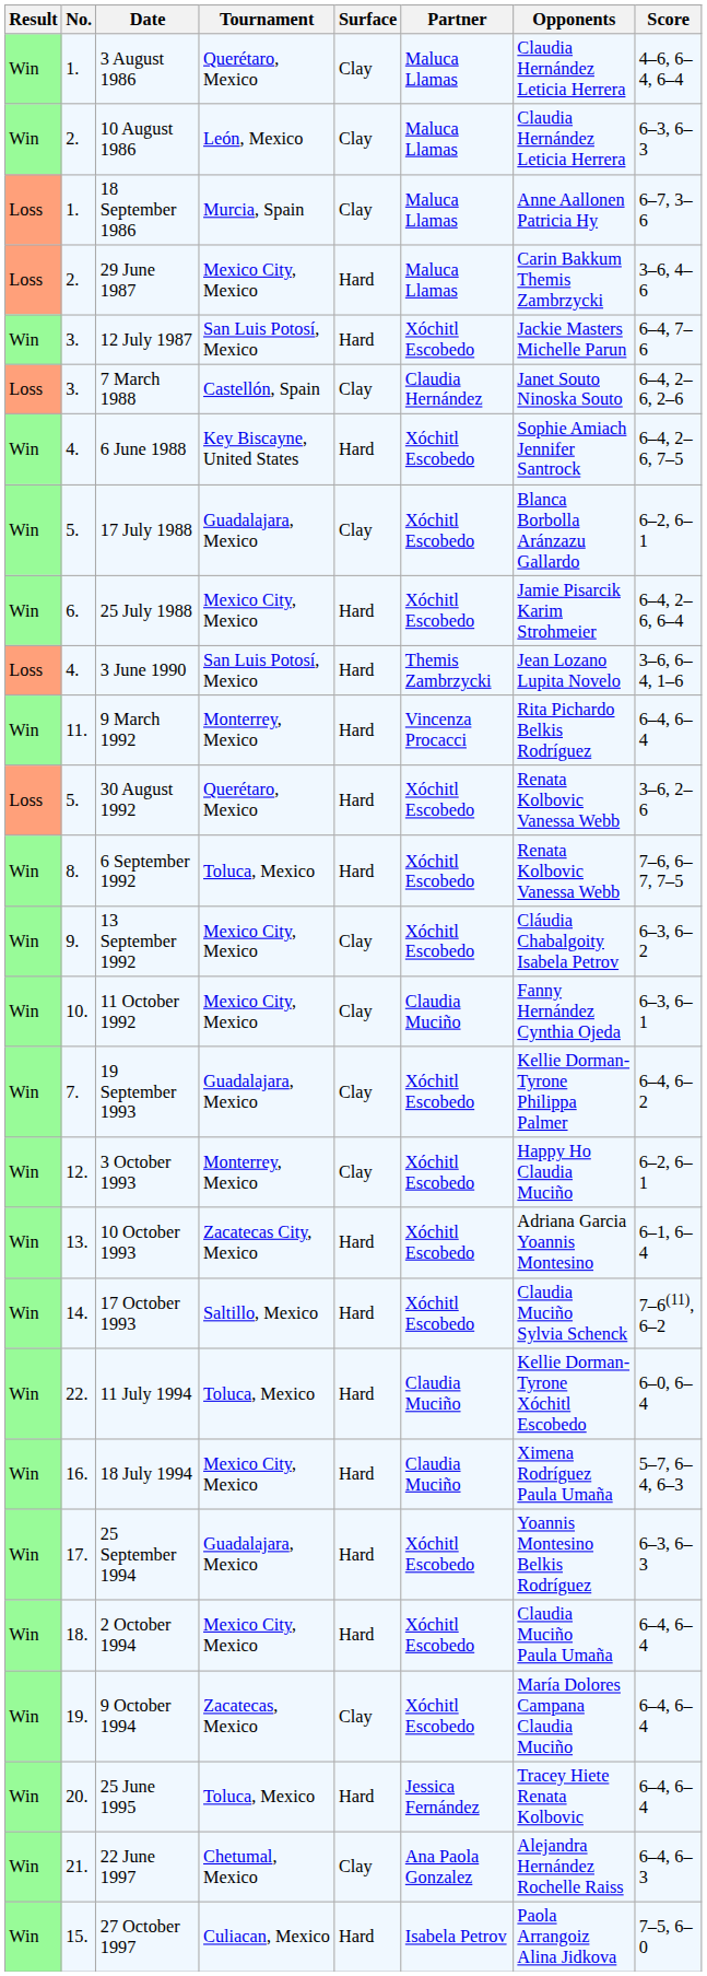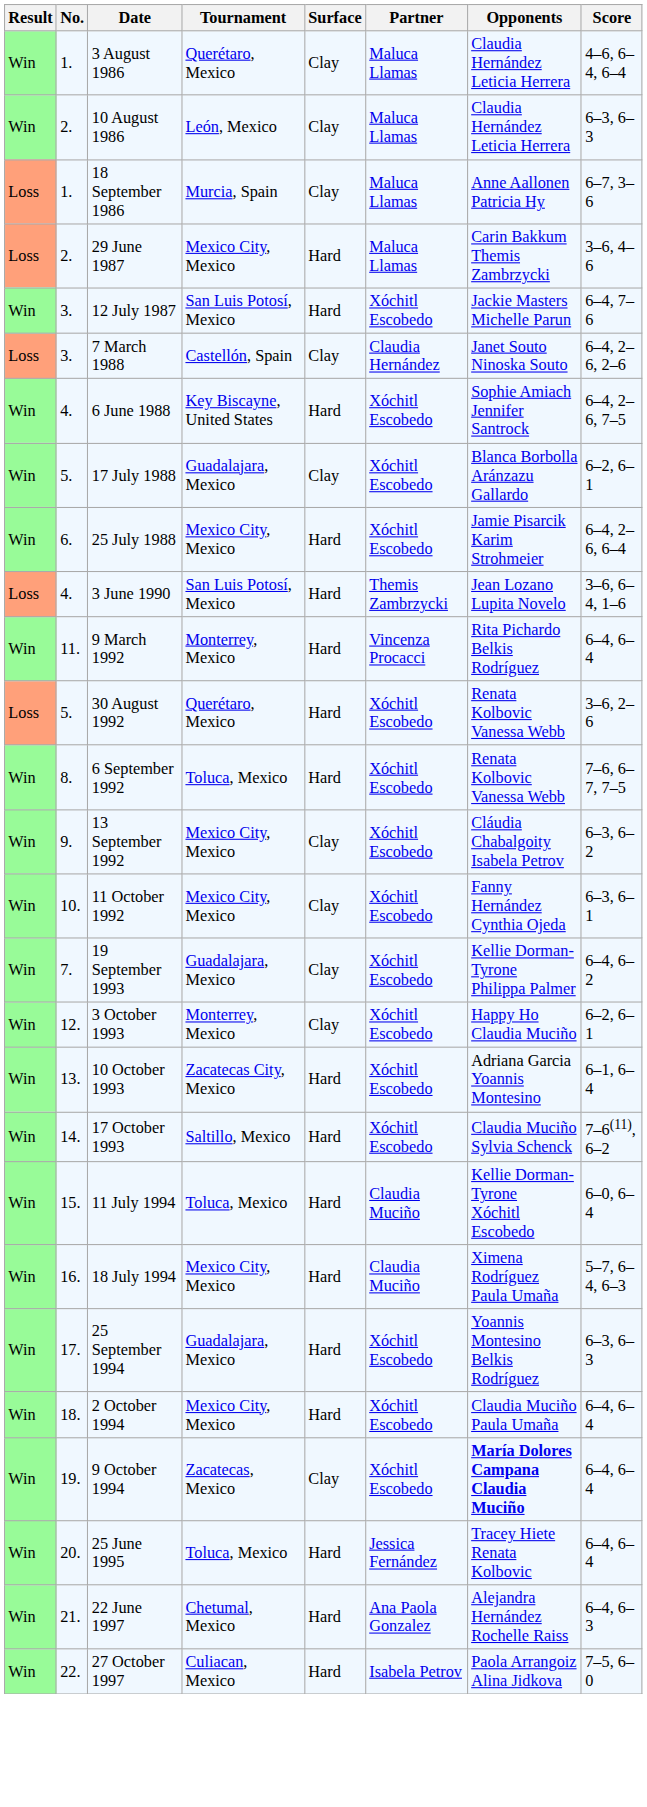11 October 1992 | Partner: Claudia Muciño -> Xóchitl Escobedo
11 July 1994 | No.: 22. -> 15.
9 October 1994 | Opponents: normal -> bold
22 June 1997 | Surface: Clay -> Hard
27 October 1997 | No.: 15. -> 22.
